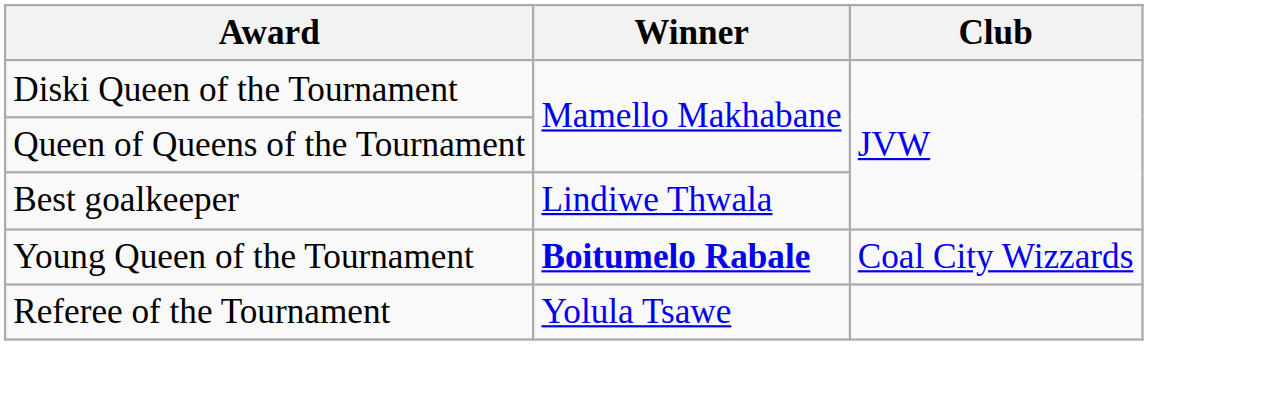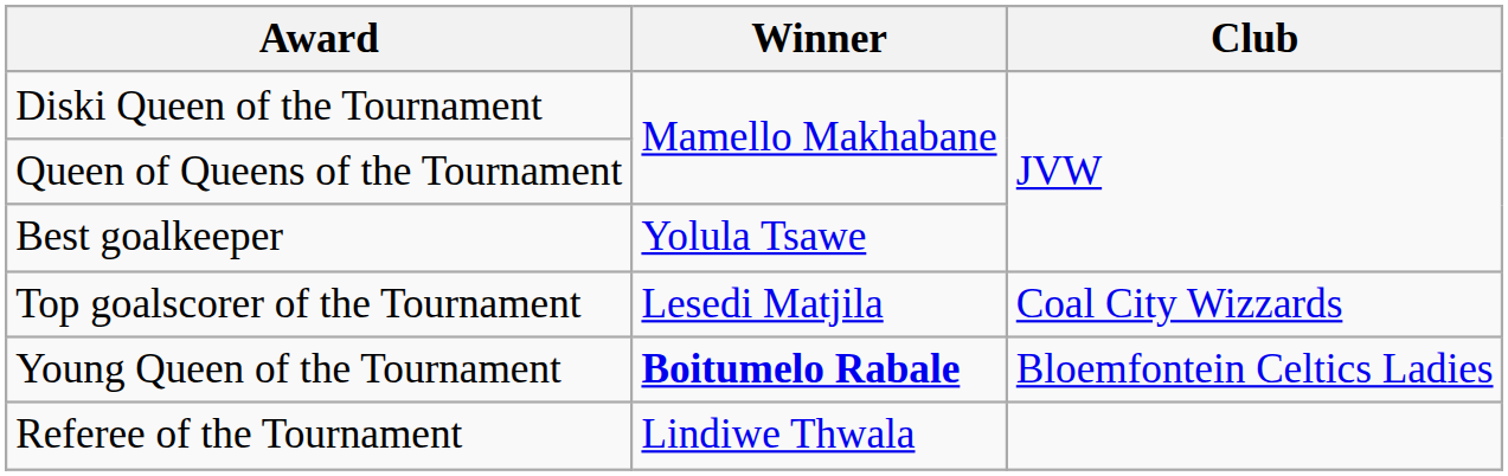Best goalkeeper | Winner: Lindiwe Thwala -> Yolula Tsawe
+ row: Top goalscorer of the Tournament | Lesedi Matjila | Coal City Wizzards
Young Queen of the Tournament | Club: Coal City Wizzards -> Bloemfontein Celtics Ladies
Referee of the Tournament | Winner: Yolula Tsawe -> Lindiwe Thwala
